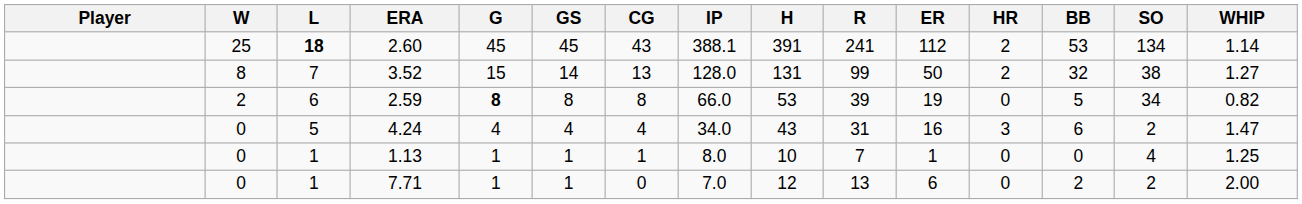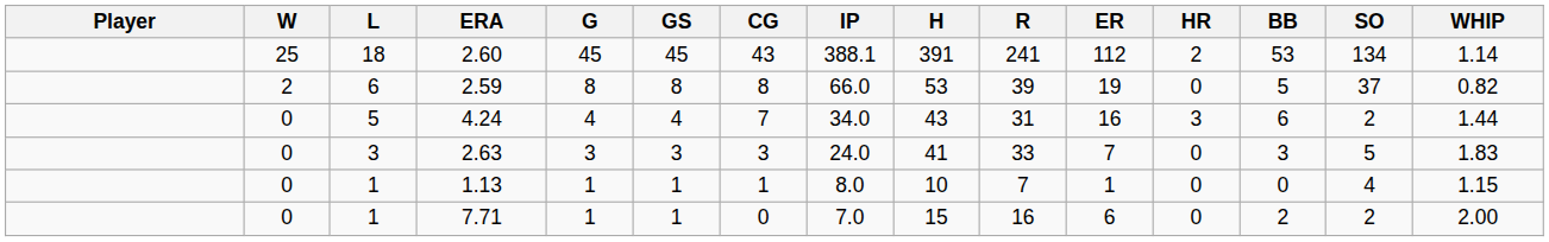2.60 | L: bold -> normal
- row: 8 | 7 | 3.52 | 15 | 14 | 13 | 128.0 | 131 | 99 | 50 | 2 | 32 | 38 | 1.27
2.59 | G: bold -> normal
2.59 | SO: 34 -> 37
4.24 | CG: 4 -> 7
4.24 | WHIP: 1.47 -> 1.44
+ row: 0 | 3 | 2.63 | 3 | 3 | 3 | 24.0 | 41 | 33 | 7 | 0 | 3 | 5 | 1.83
1.13 | WHIP: 1.25 -> 1.15
7.71 | H: 12 -> 15
7.71 | R: 13 -> 16
